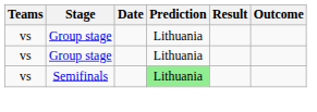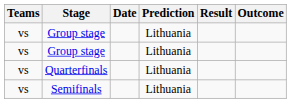+ row: vs | Quarterfinals | Lithuania
Semifinals | Prediction: lightgreen background -> no background
